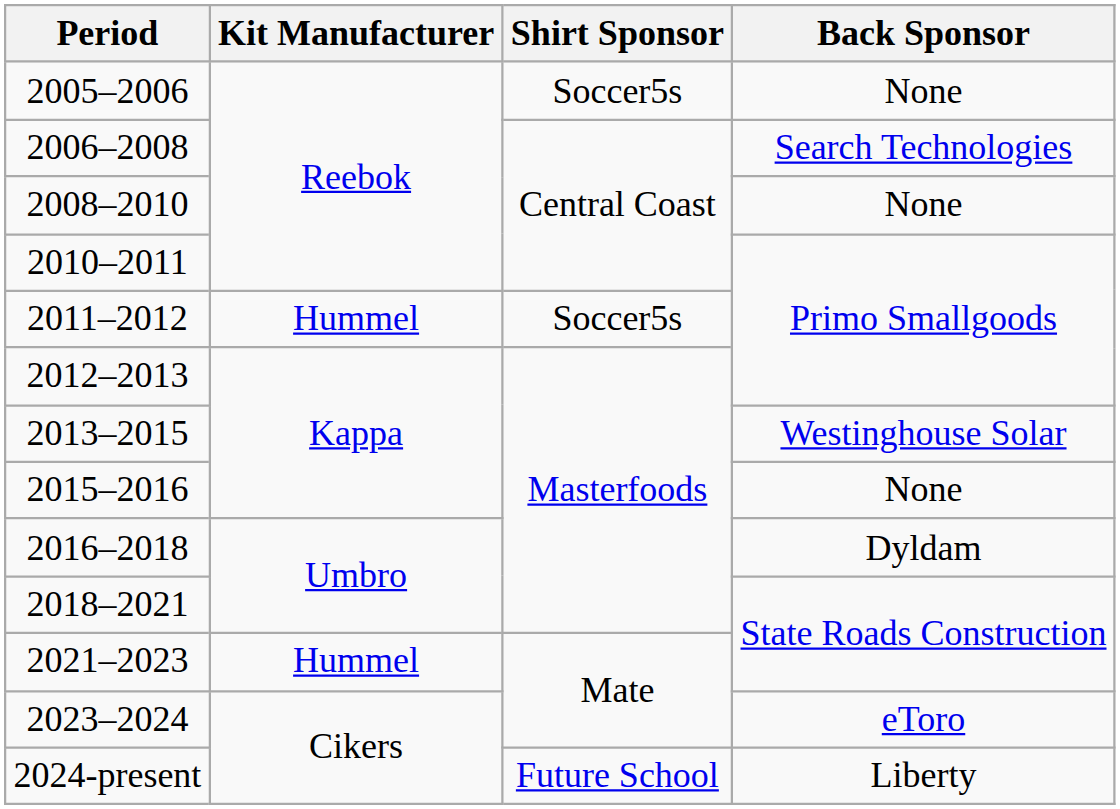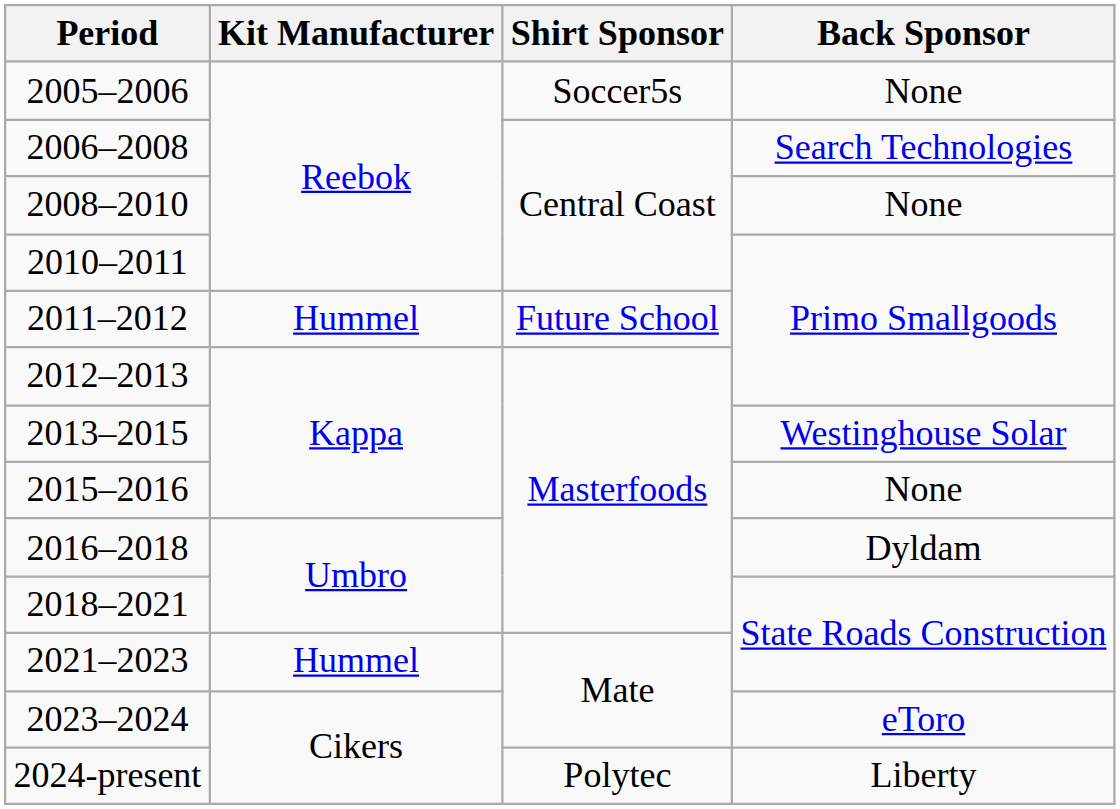2011–2012 | Shirt Sponsor: Soccer5s -> Future School
2024-present | Shirt Sponsor: Future School -> Polytec
